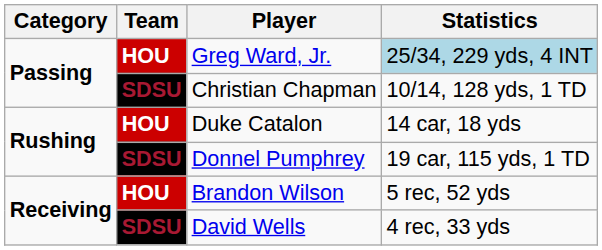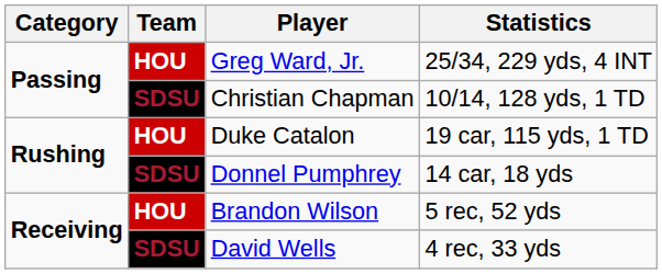Greg Ward, Jr. | Statistics: lightblue background -> no background
Duke Catalon | Statistics: 14 car, 18 yds -> 19 car, 115 yds, 1 TD
Donnel Pumphrey | Statistics: 19 car, 115 yds, 1 TD -> 14 car, 18 yds
